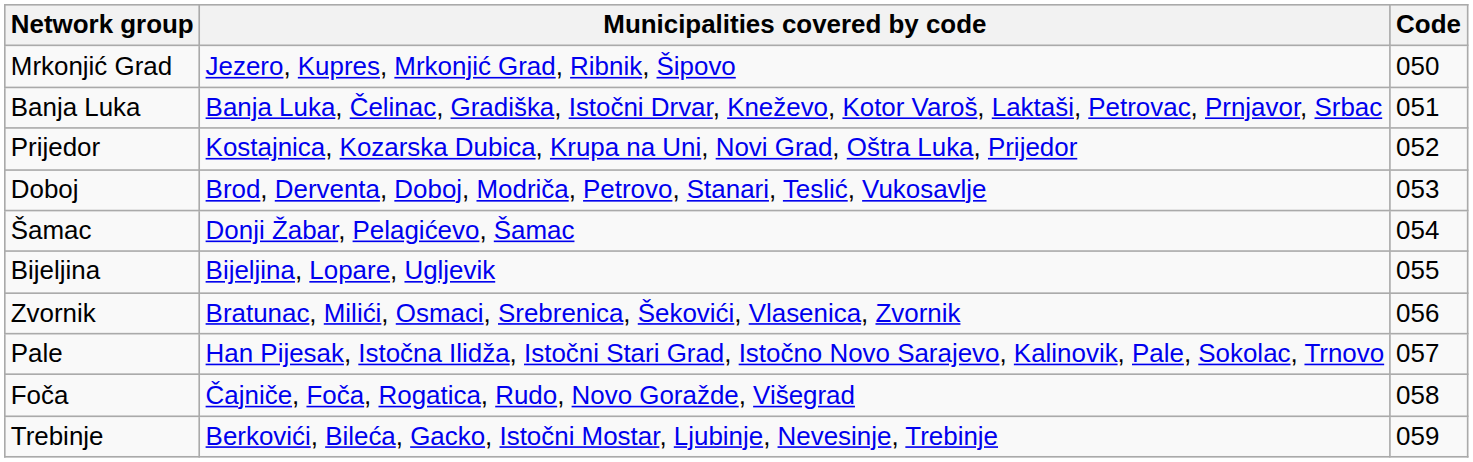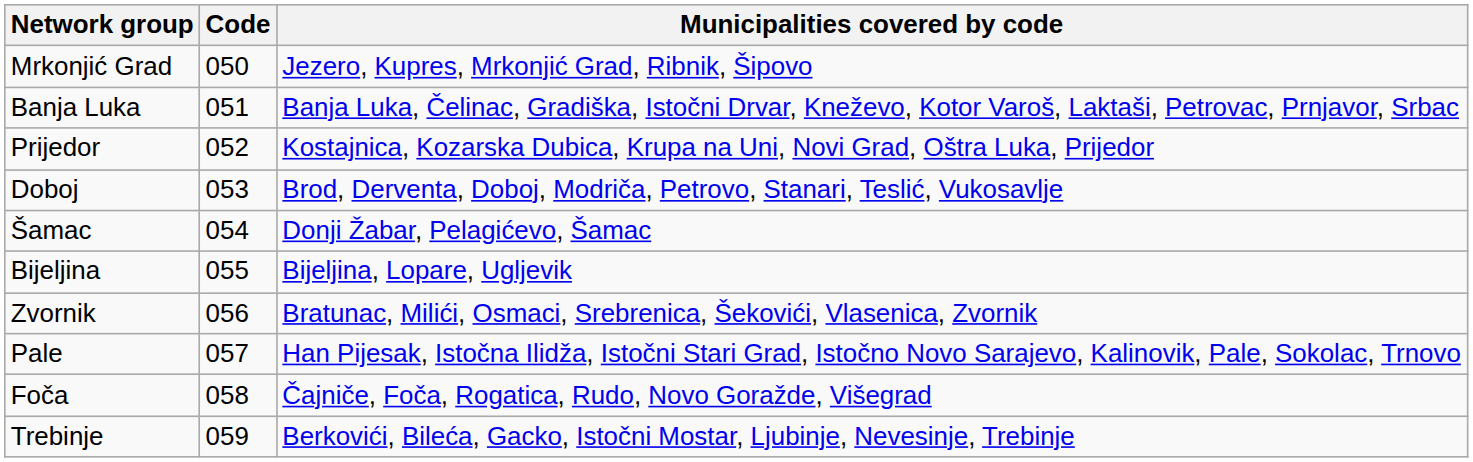columns swapped: Code <-> Municipalities covered by code
